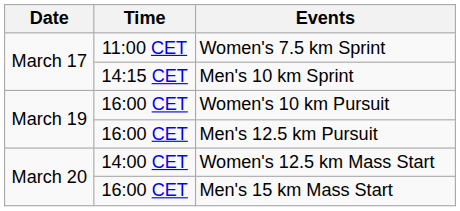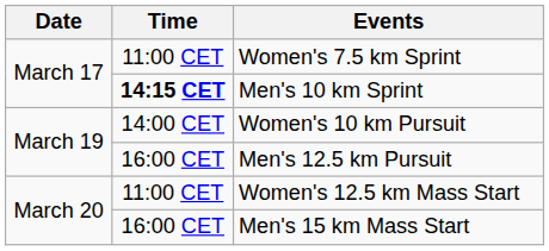Men's 10 km Sprint | Time: normal -> bold
Women's 10 km Pursuit | Time: 16:00 CET -> 14:00 CET
Women's 12.5 km Mass Start | Time: 14:00 CET -> 11:00 CET
